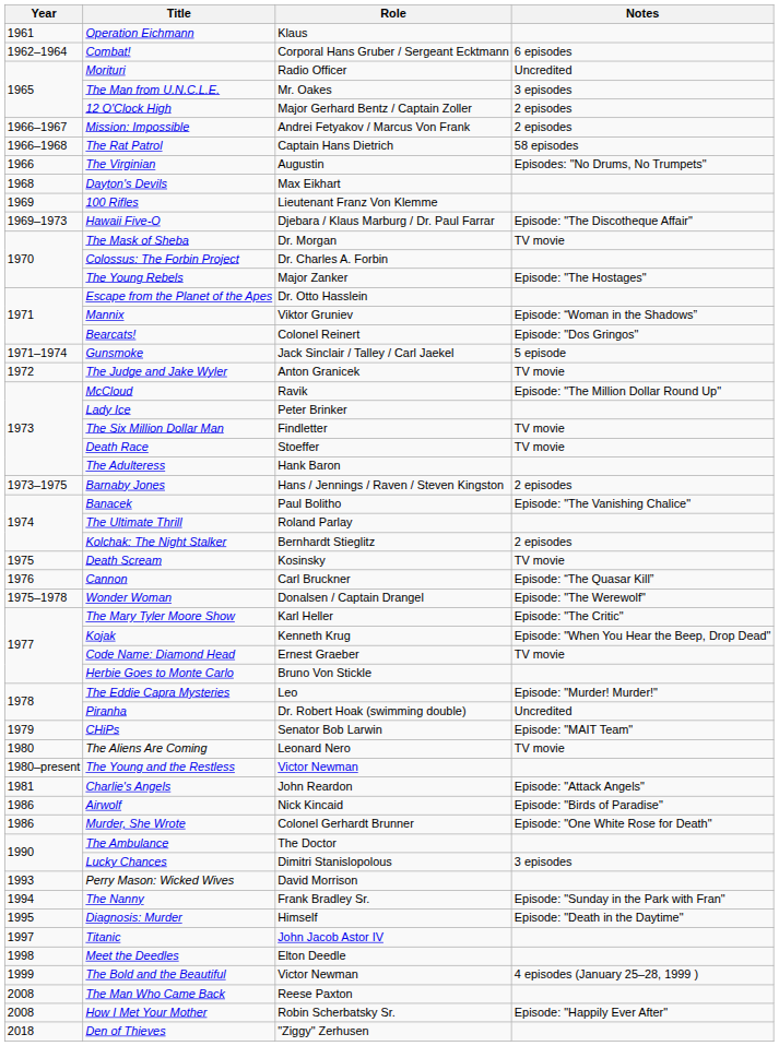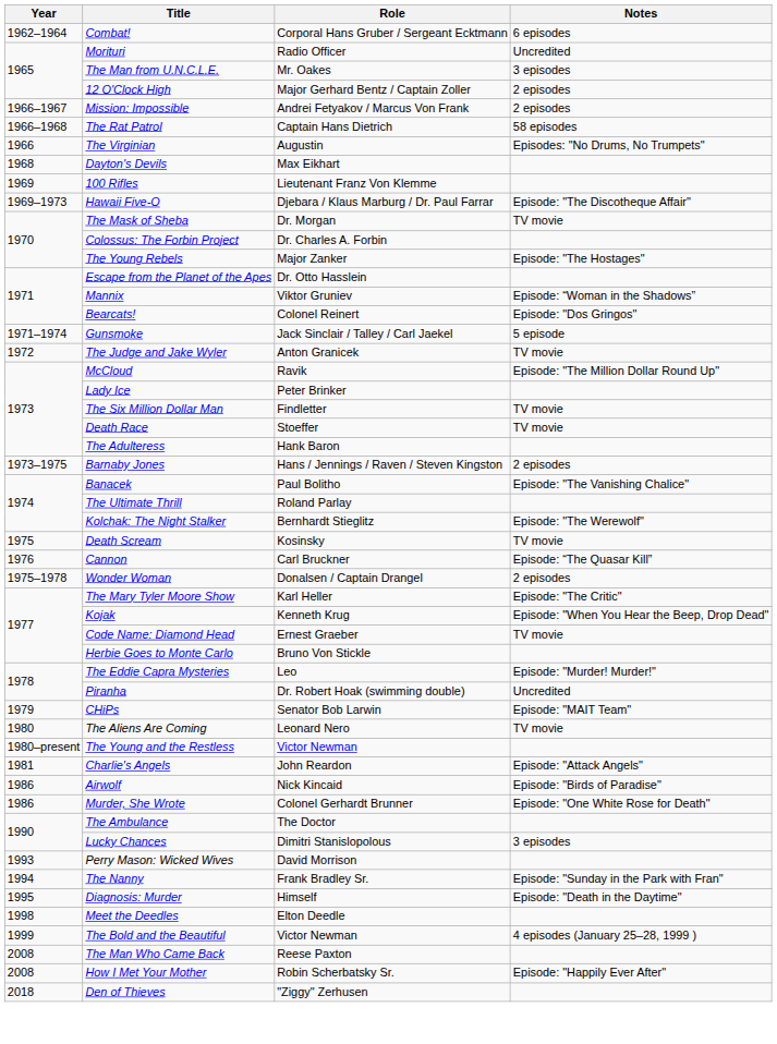- row: 1961 | Operation Eichmann | Klaus
Kolchak: The Night Stalker | Notes: 2 episodes -> Episode: "The Werewolf"
Wonder Woman | Notes: Episode: "The Werewolf" -> 2 episodes
- row: 1997 | Titanic | John Jacob Astor IV
